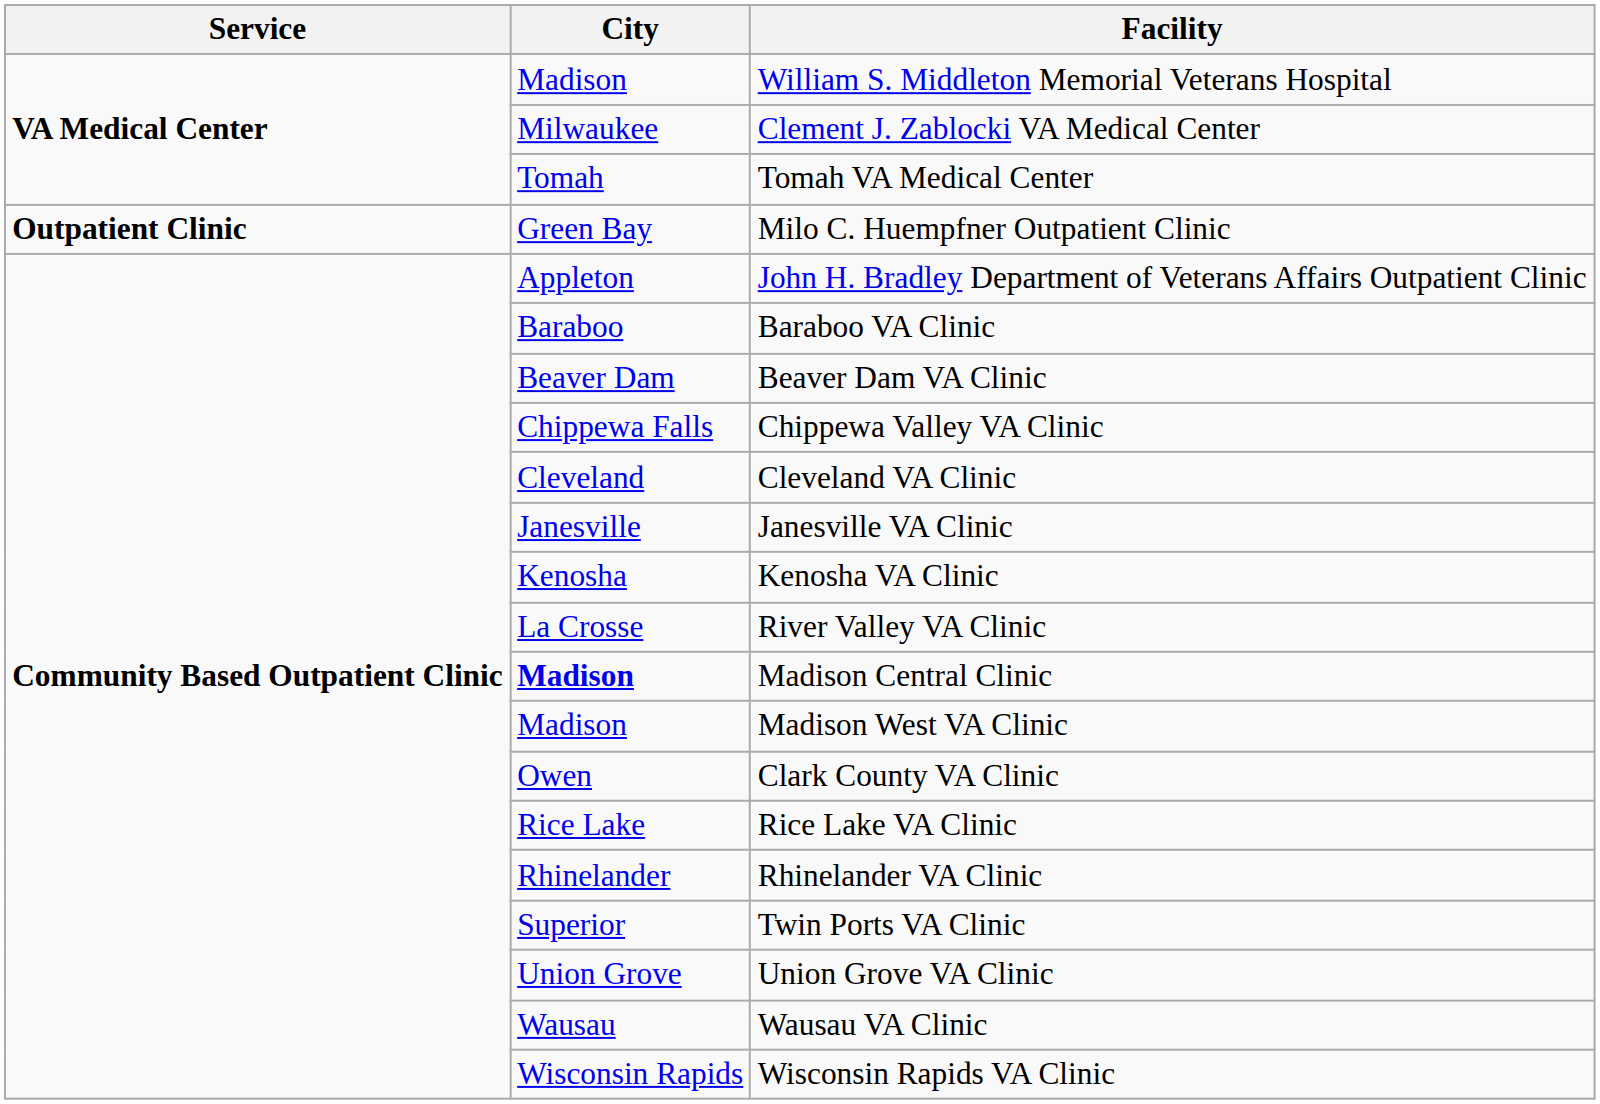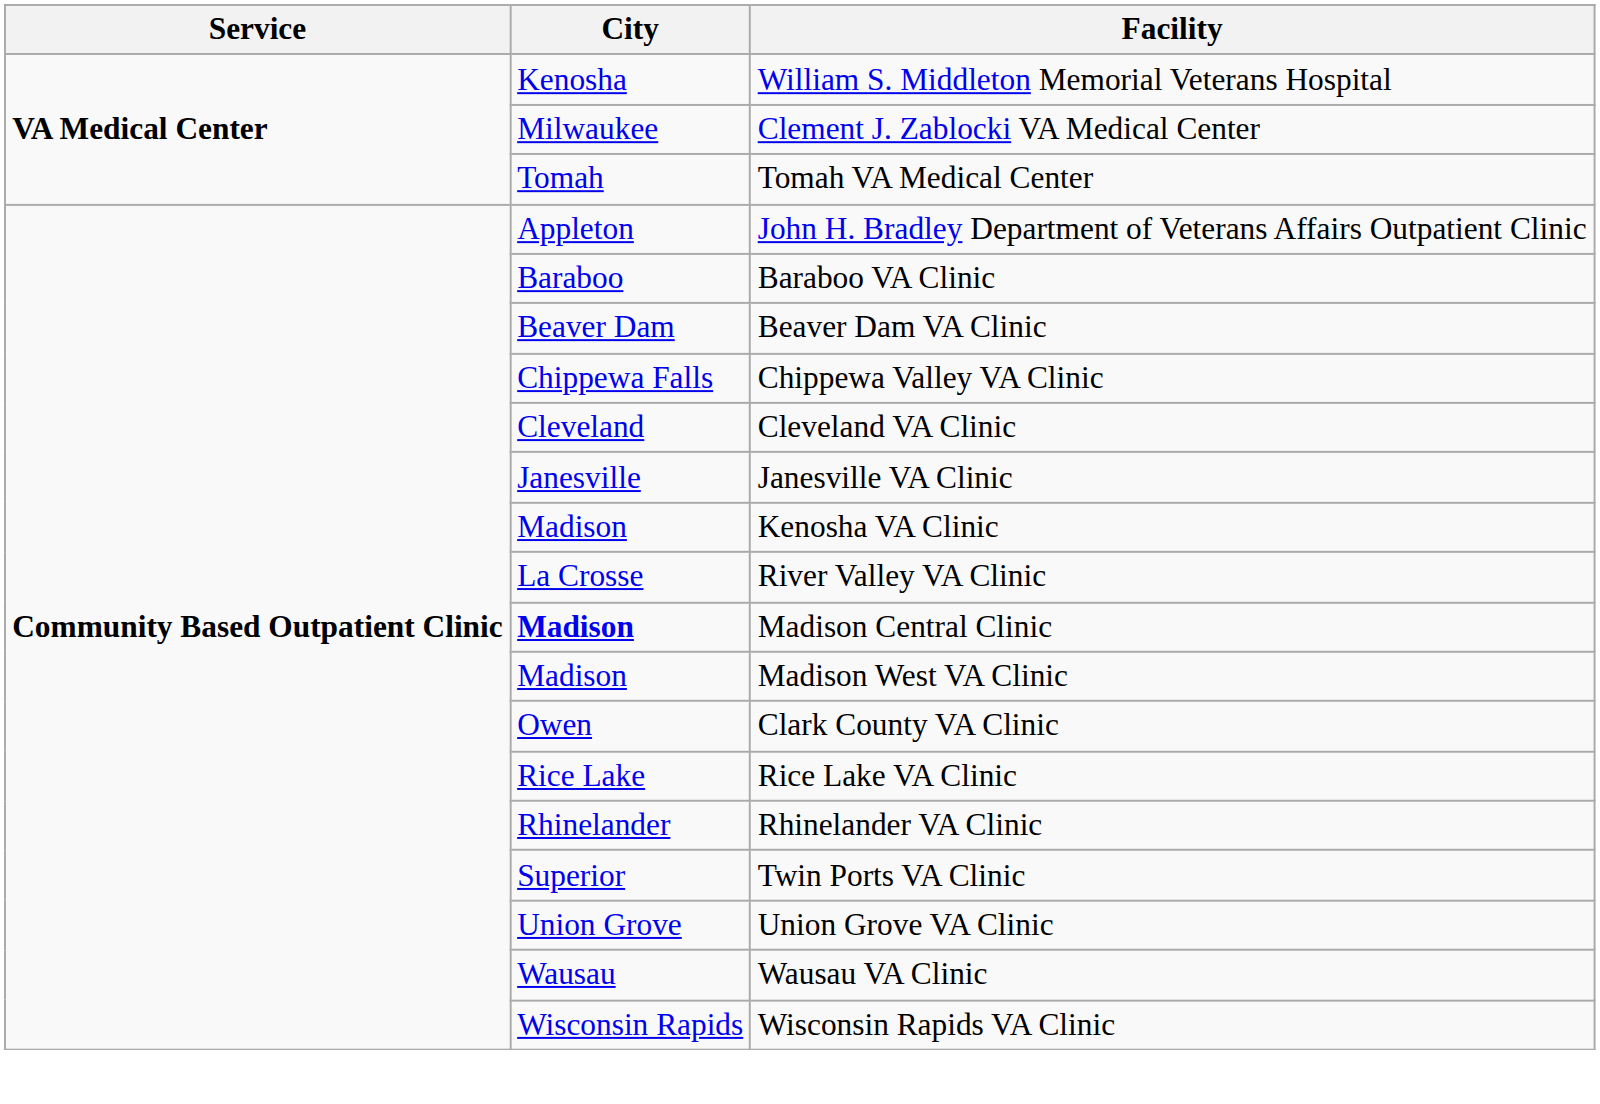William S. Middleton Memorial Veterans Hospital | City: Madison -> Kenosha
- row: Outpatient Clinic | Green Bay | Milo C. Huempfner Outpatient Clinic
Kenosha VA Clinic | City: Kenosha -> Madison
